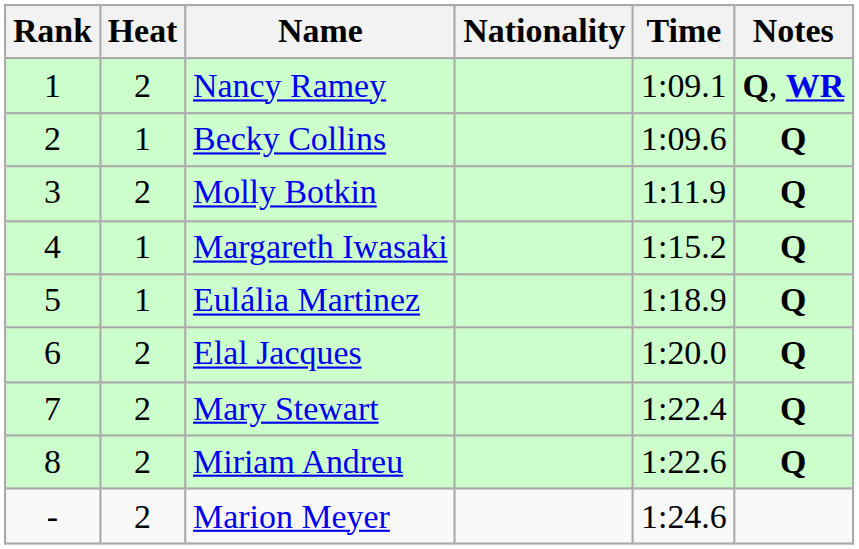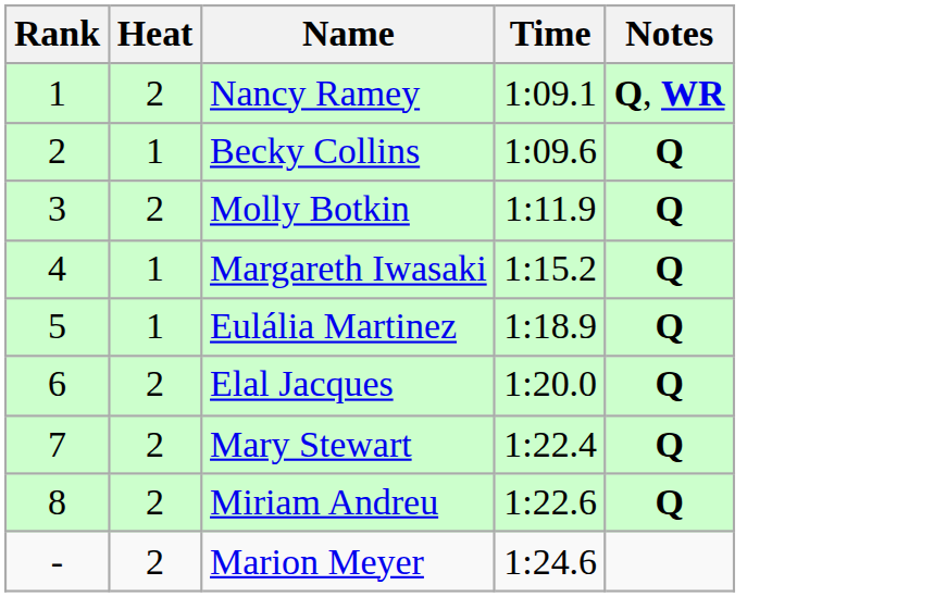- column: Nationality
